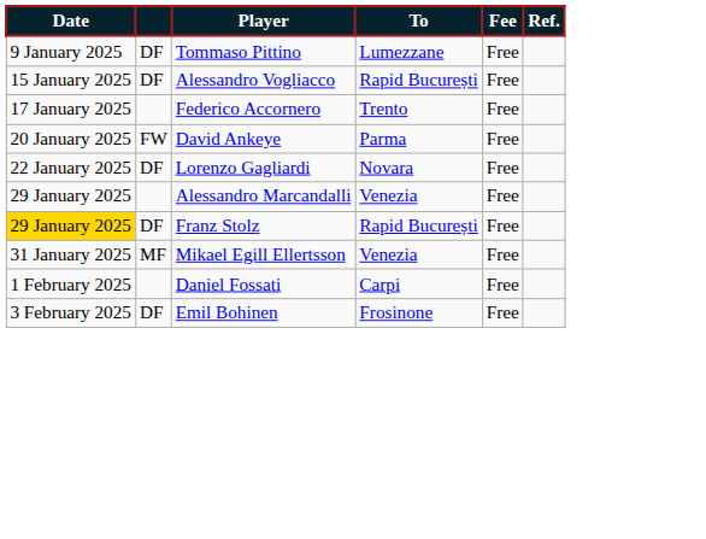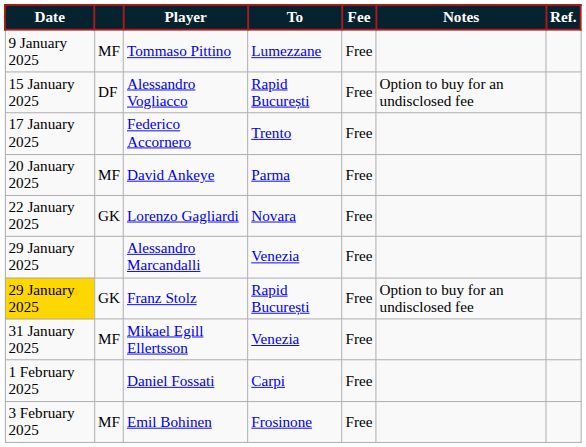+ column: Notes | Option to buy for an undisclosed fee | Option to buy for an undisclosed fee
Tommaso Pittino | column 2: DF -> MF
David Ankeye | column 2: FW -> MF
Lorenzo Gagliardi | column 2: DF -> GK
Franz Stolz | column 2: DF -> GK
Emil Bohinen | column 2: DF -> MF
